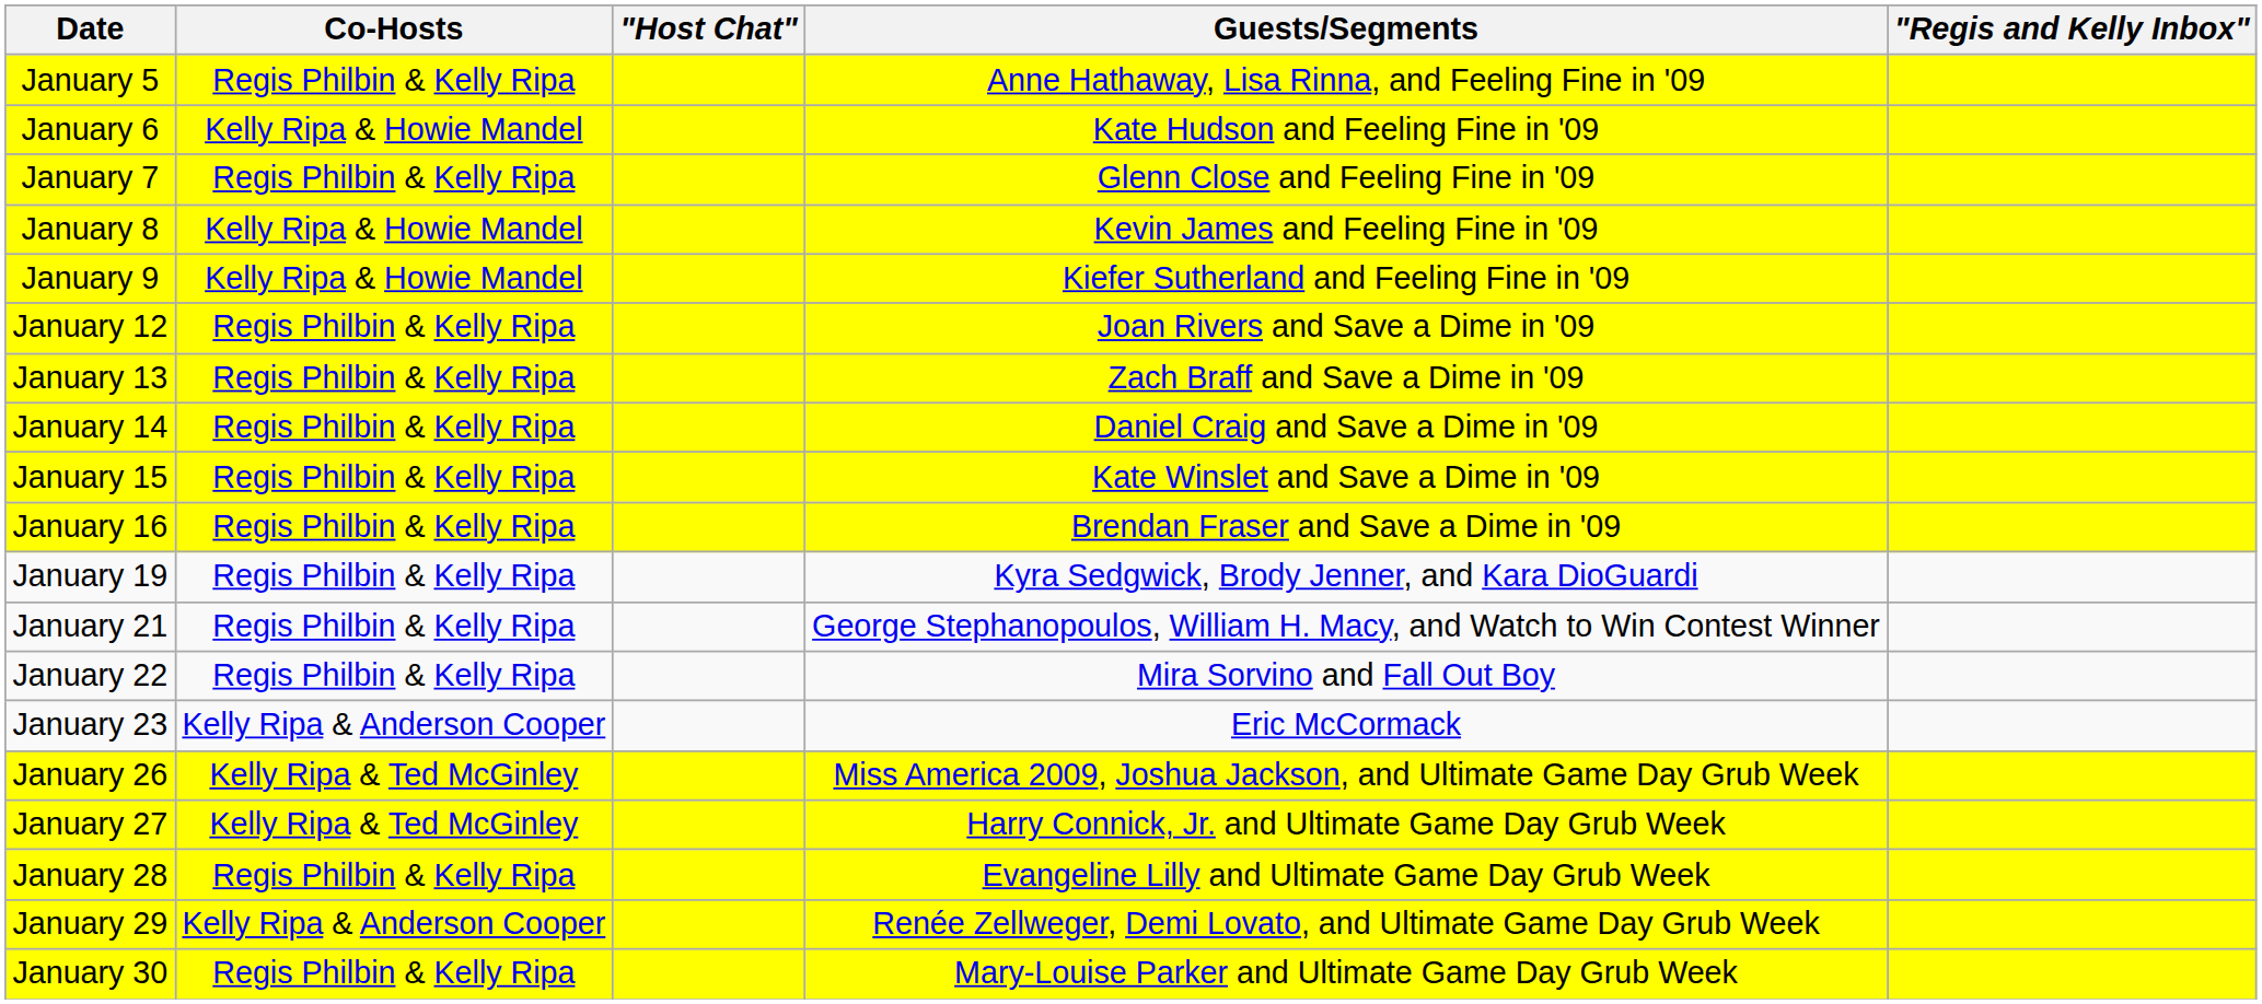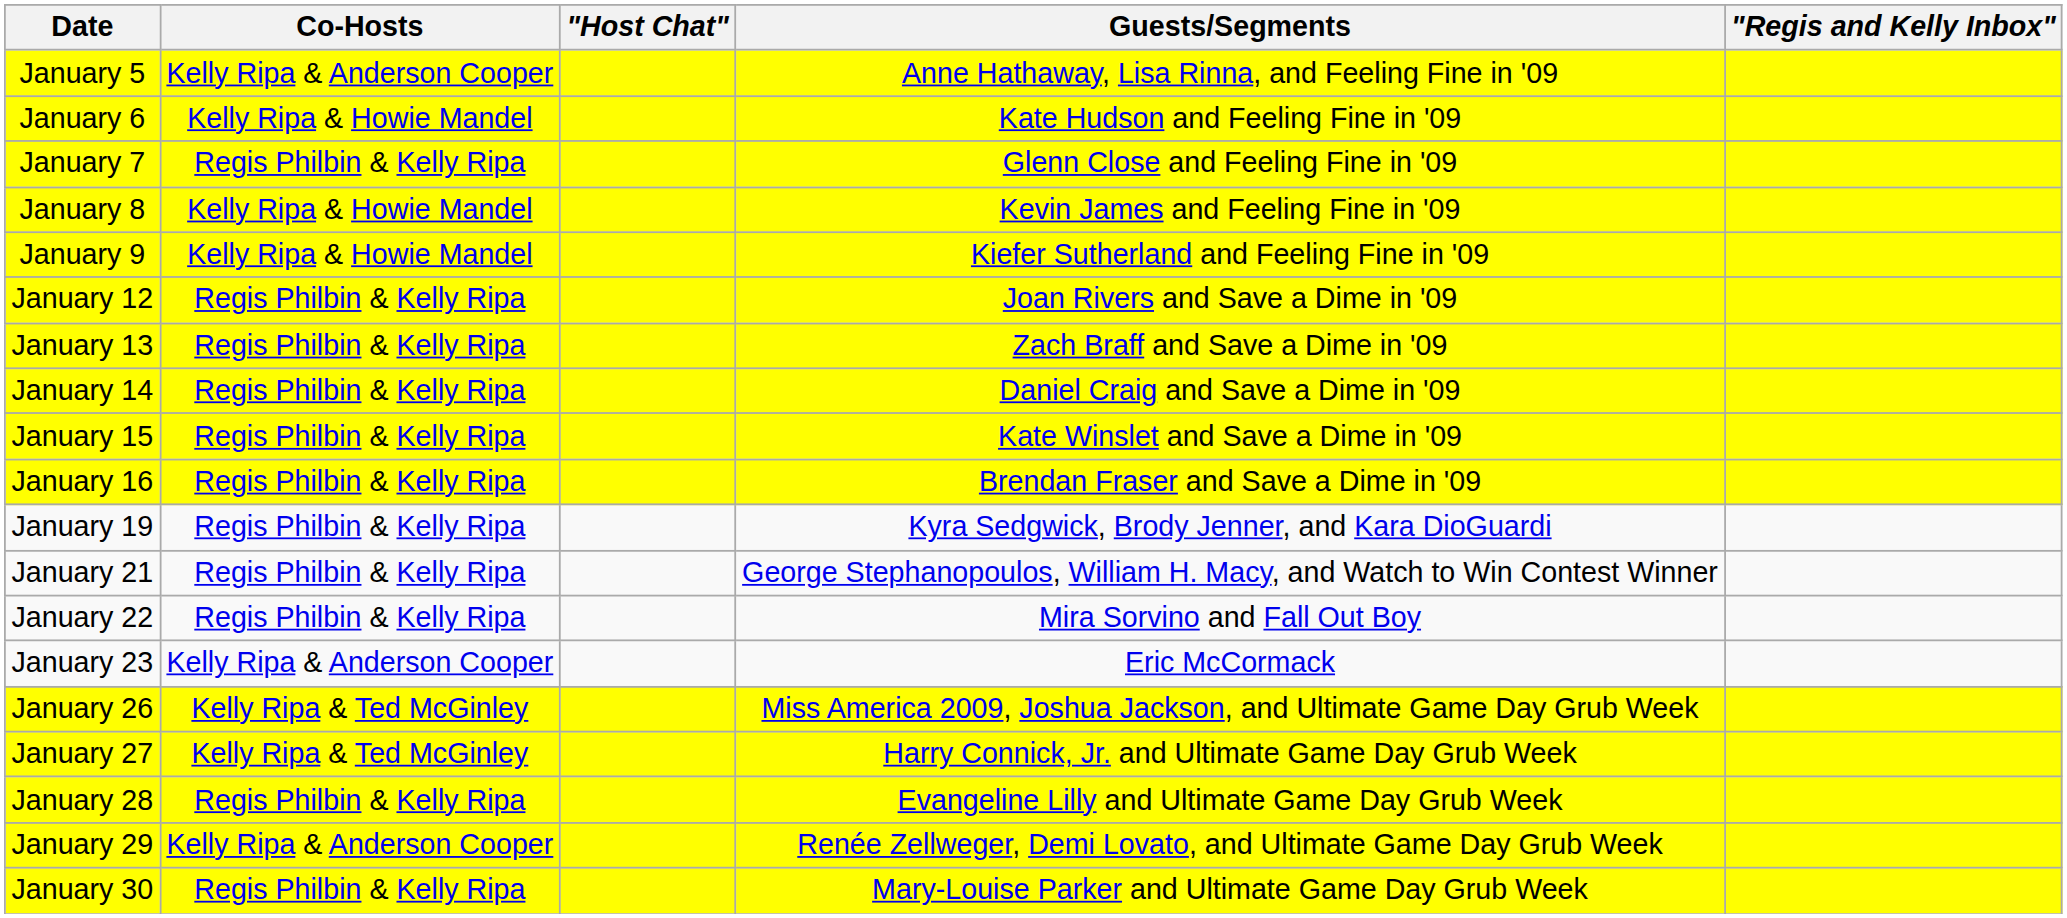January 5 | Co-Hosts: Regis Philbin & Kelly Ripa -> Kelly Ripa & Anderson Cooper
